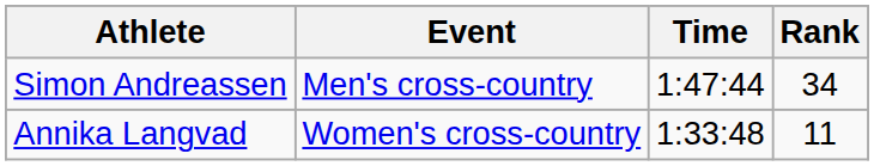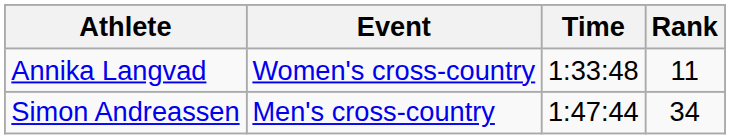rows swapped: Simon Andreassen <-> Annika Langvad
